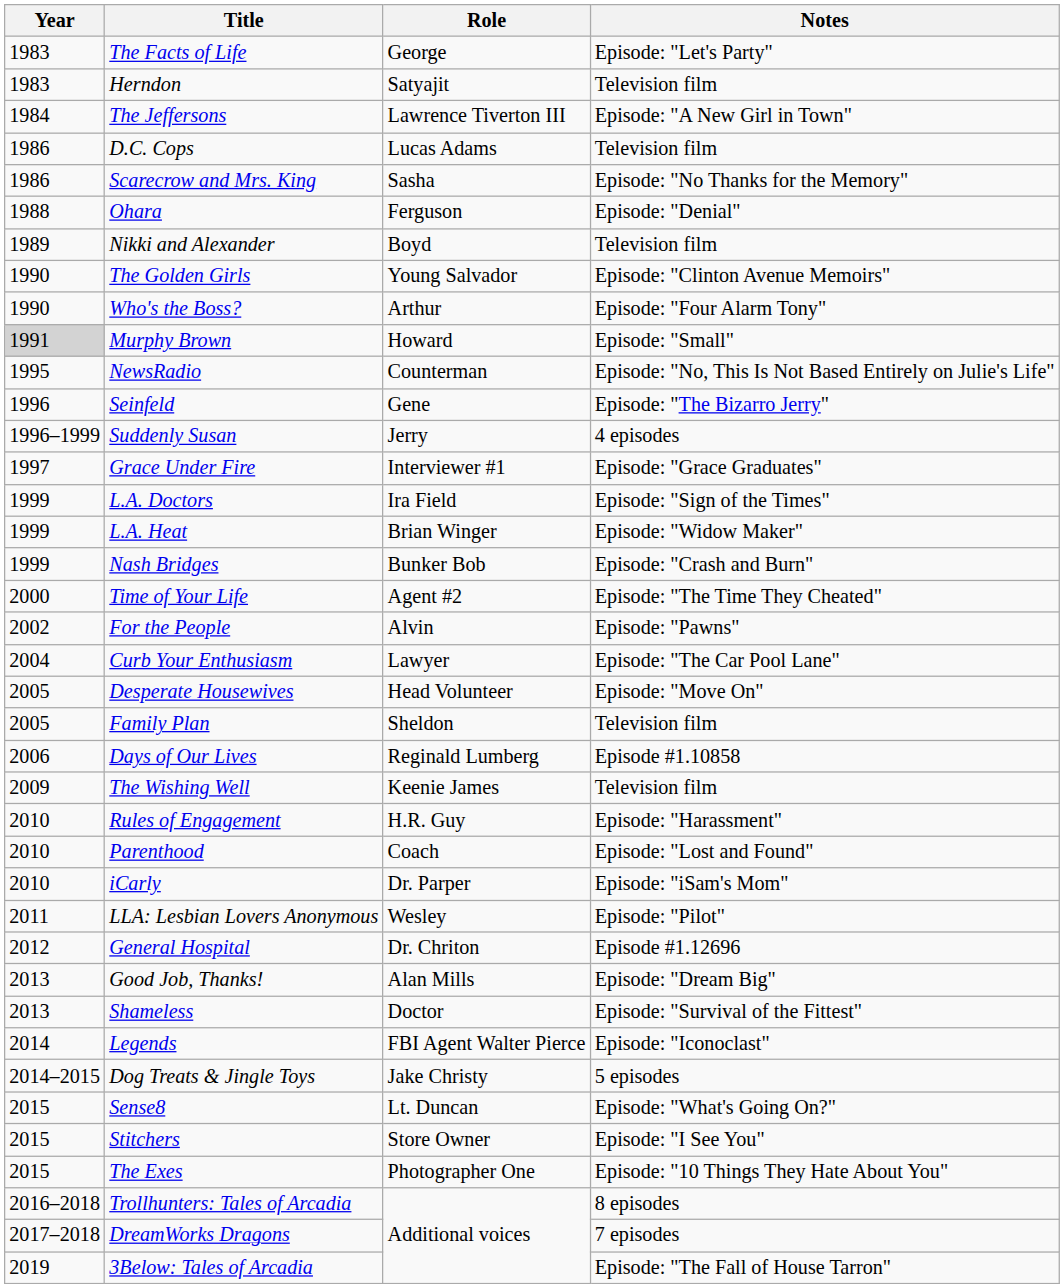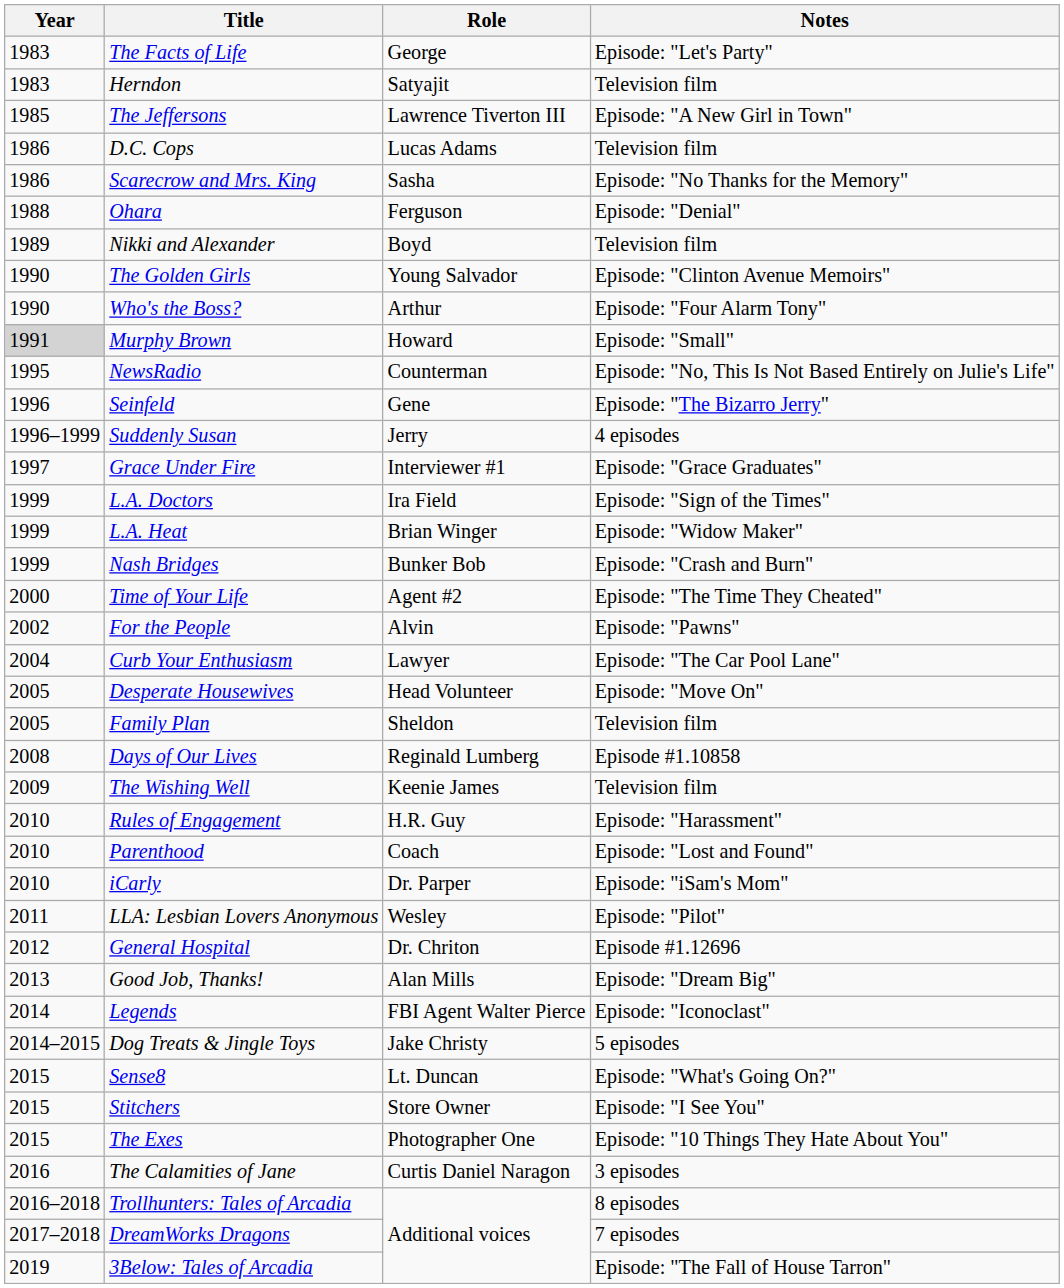The Jeffersons | Year: 1984 -> 1985
Days of Our Lives | Year: 2006 -> 2008
- row: 2013 | Shameless | Doctor | Episode: "Survival of the Fittest"
+ row: 2016 | The Calamities of Jane | Curtis Daniel Naragon | 3 episodes
